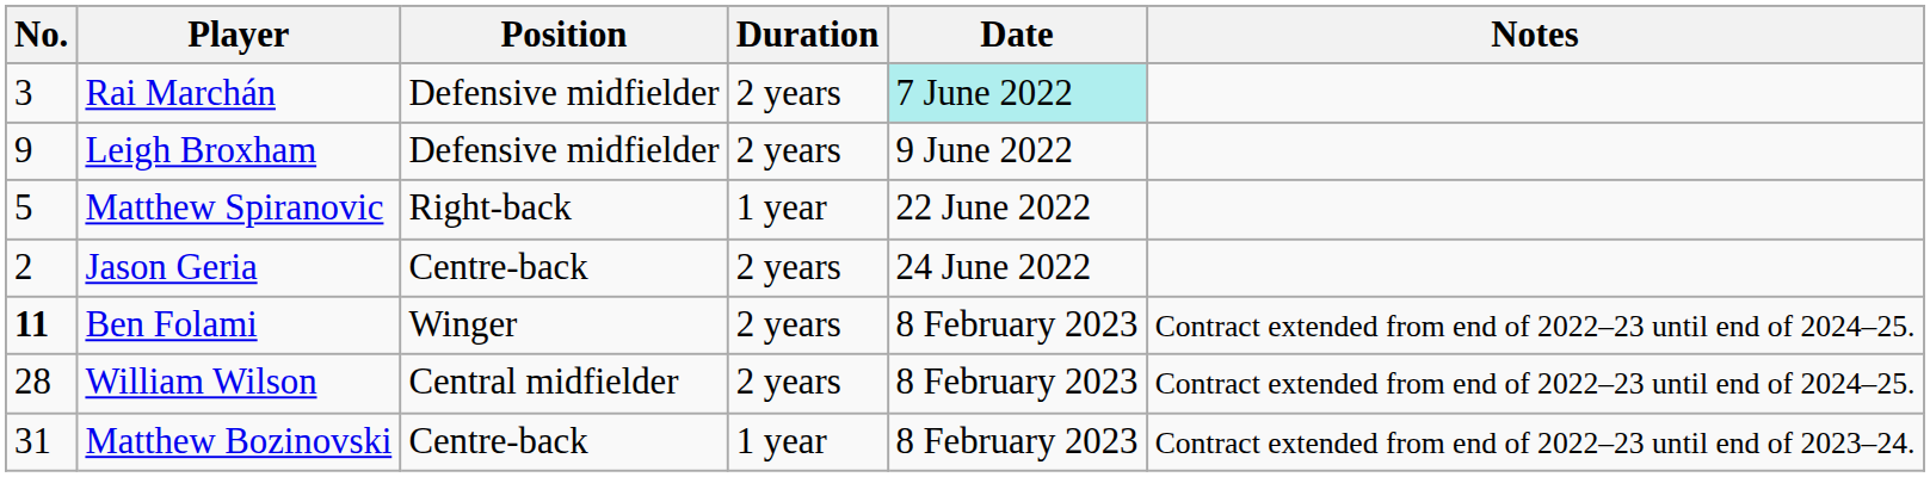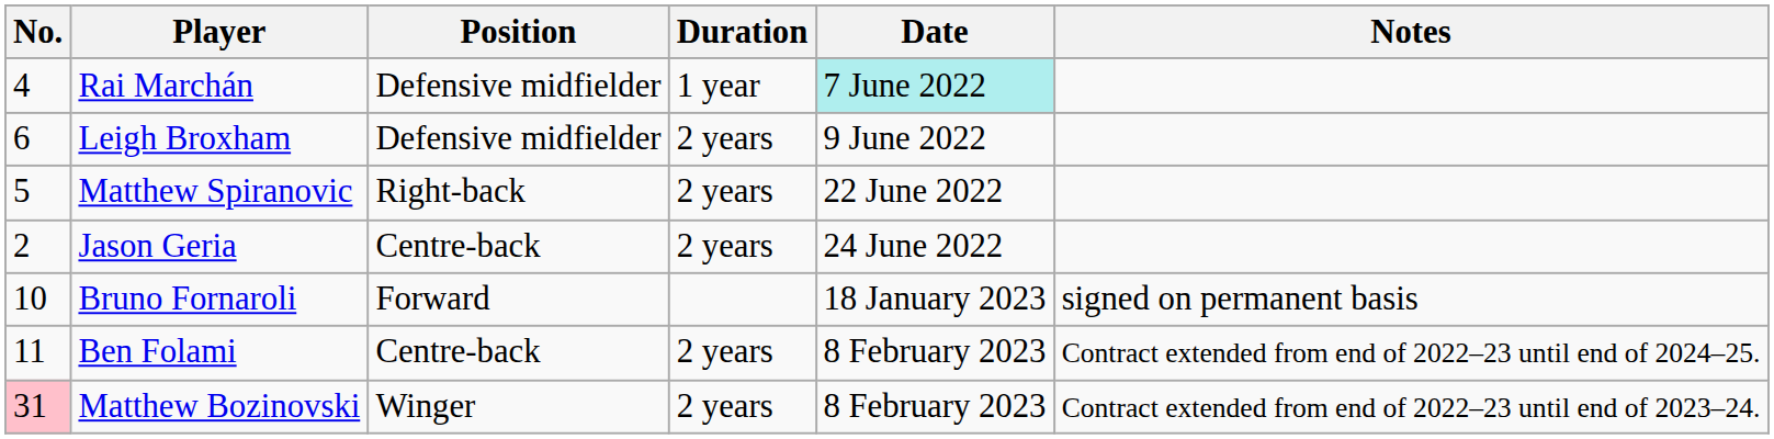Rai Marchán | No.: 3 -> 4
Rai Marchán | Duration: 2 years -> 1 year
Leigh Broxham | No.: 9 -> 6
Matthew Spiranovic | Duration: 1 year -> 2 years
+ row: 10 | Bruno Fornaroli | Forward | 18 January 2023 | signed on permanent basis
Ben Folami | No.: bold -> normal
Ben Folami | Position: Winger -> Centre-back
- row: 28 | William Wilson | Central midfielder | 2 years | 8 February 2023 | Contract extended from end of 2022–23 until end of 2024–25.
Matthew Bozinovski | No.: no background -> pink background
Matthew Bozinovski | Position: Centre-back -> Winger
Matthew Bozinovski | Duration: 1 year -> 2 years
